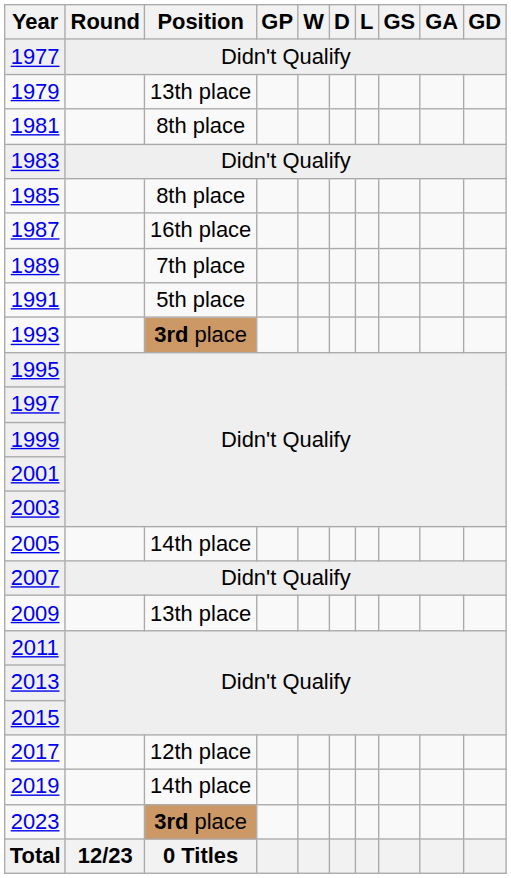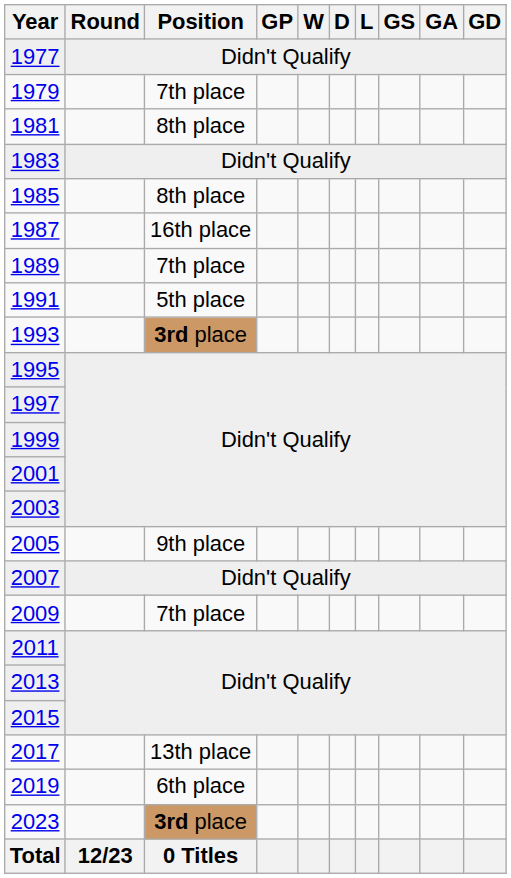1979 | Position: 13th place -> 7th place
2005 | Position: 14th place -> 9th place
2009 | Position: 13th place -> 7th place
2017 | Position: 12th place -> 13th place
2019 | Position: 14th place -> 6th place
